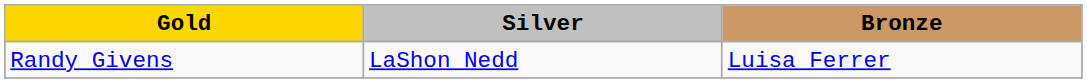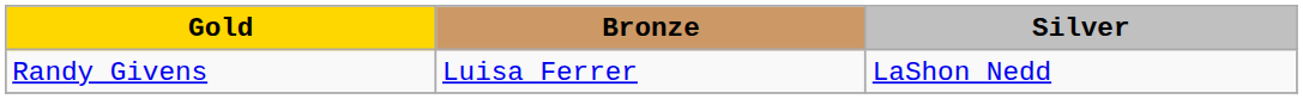columns swapped: Silver <-> Bronze
